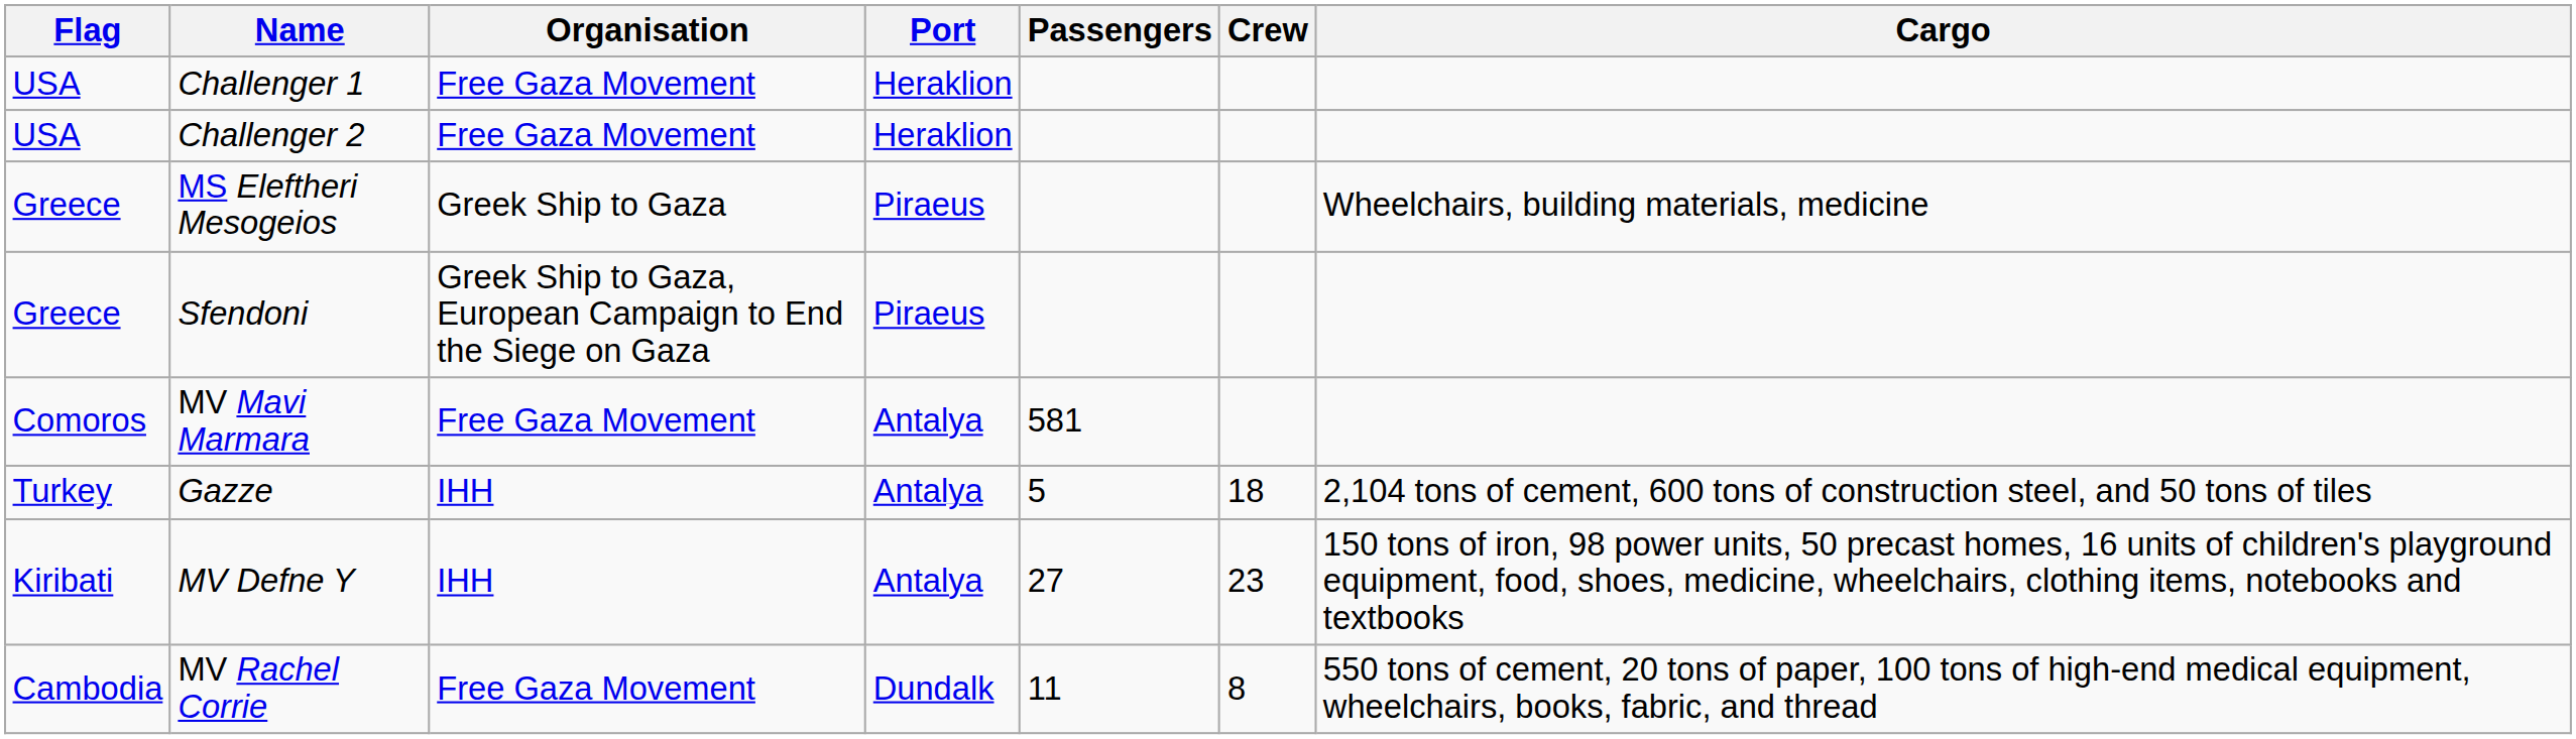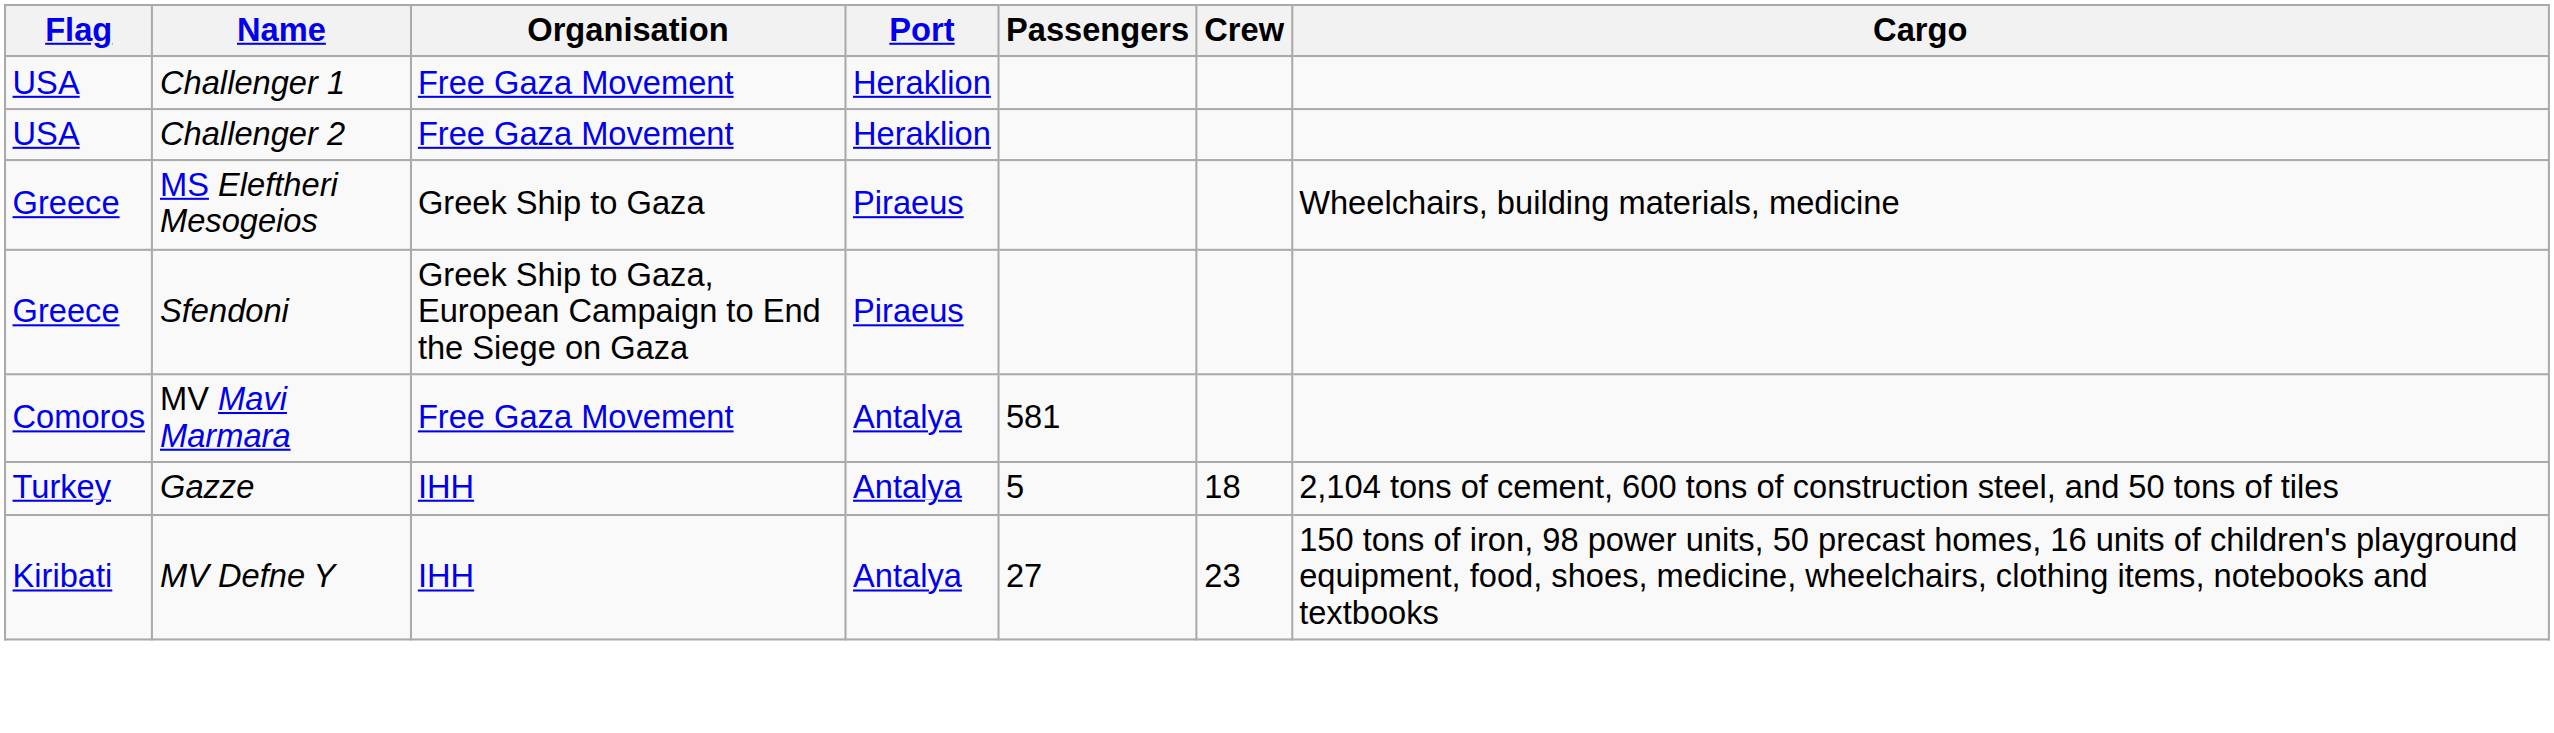- row: Cambodia | MV Rachel Corrie | Free Gaza Movement | Dundalk | 11 | 8 | 550 tons of cement, 20 tons of paper, 100 tons of high-end medical equipment, wheelchairs, books, fabric, and thread
